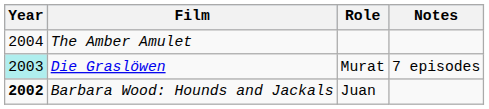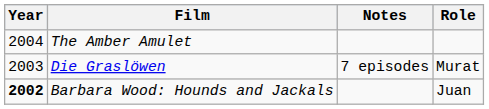columns swapped: Role <-> Notes
Die Graslöwen | Year: paleturquoise background -> no background
